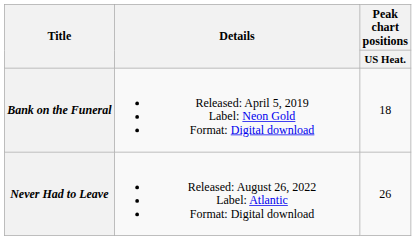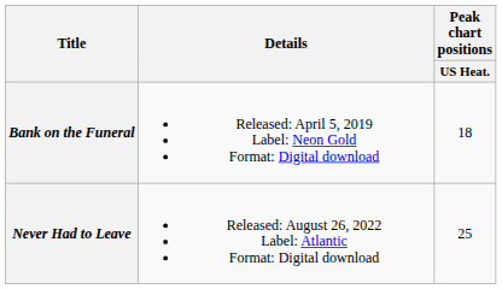Never Had to Leave | Peak chart positions / US Heat.: 26 -> 25
